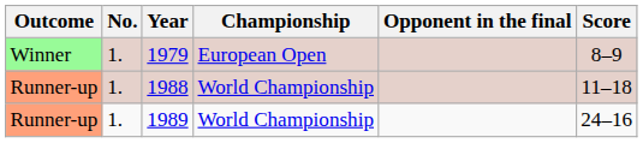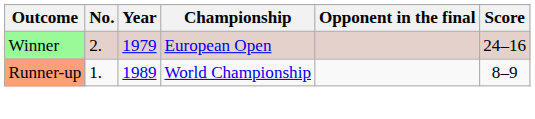1979 | No.: 1. -> 2.
1979 | Score: 8–9 -> 24–16
- row: Runner-up | 1. | 1988 | World Championship | 11–18
1989 | Score: 24–16 -> 8–9
